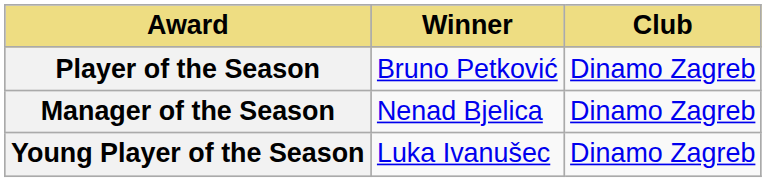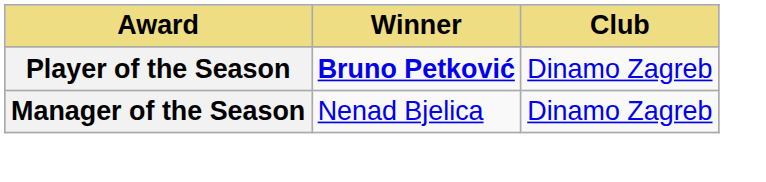Player of the Season | Winner: normal -> bold
- row: Young Player of the Season | Luka Ivanušec | Dinamo Zagreb
